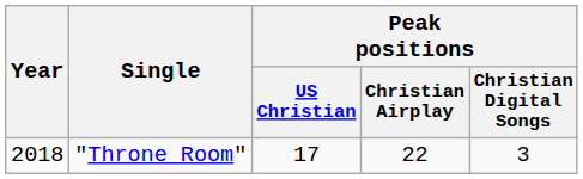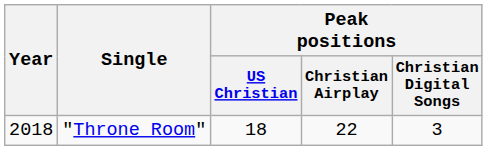"Throne Room" | Peak positions / US Christian: 17 -> 18
